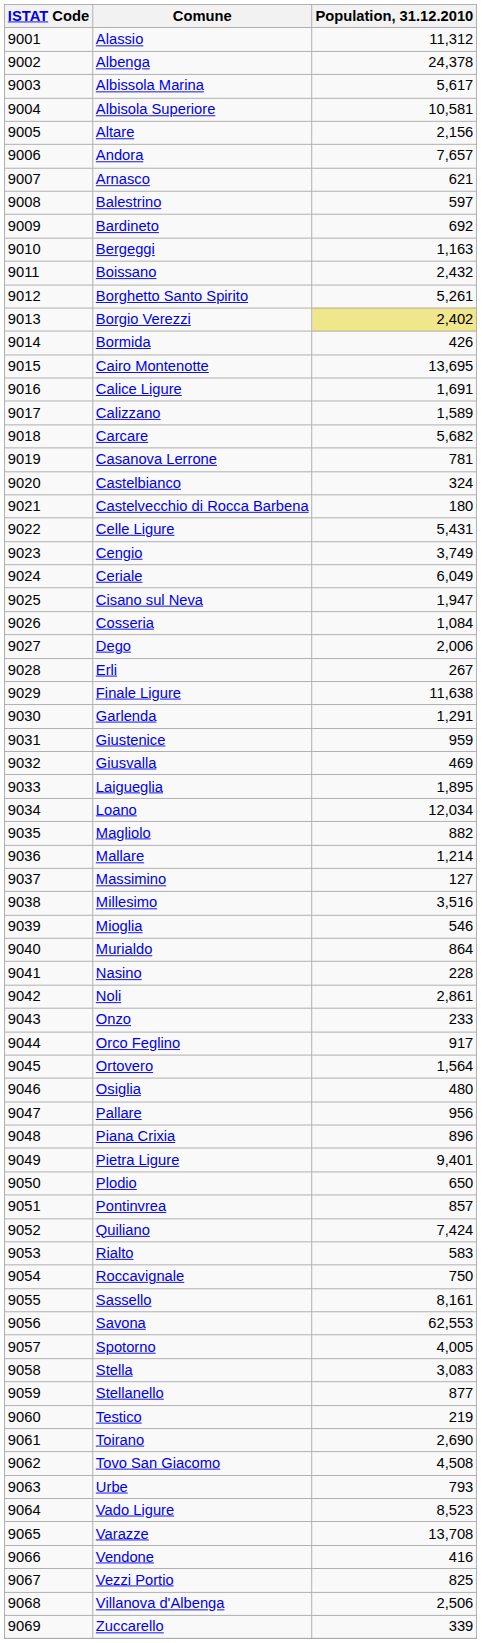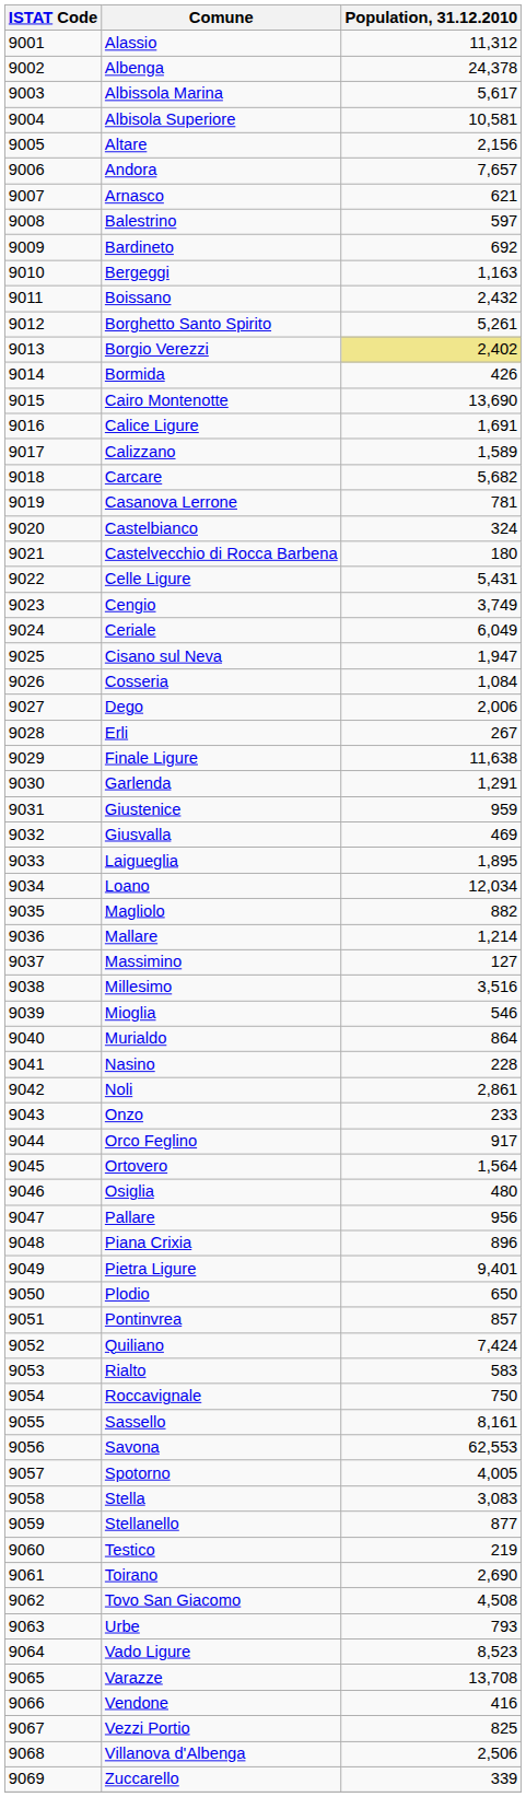Cairo Montenotte | Population, 31.12.2010: 13,695 -> 13,690
